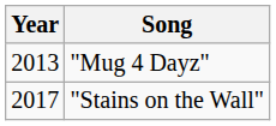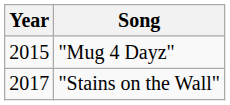"Mug 4 Dayz" | Year: 2013 -> 2015
